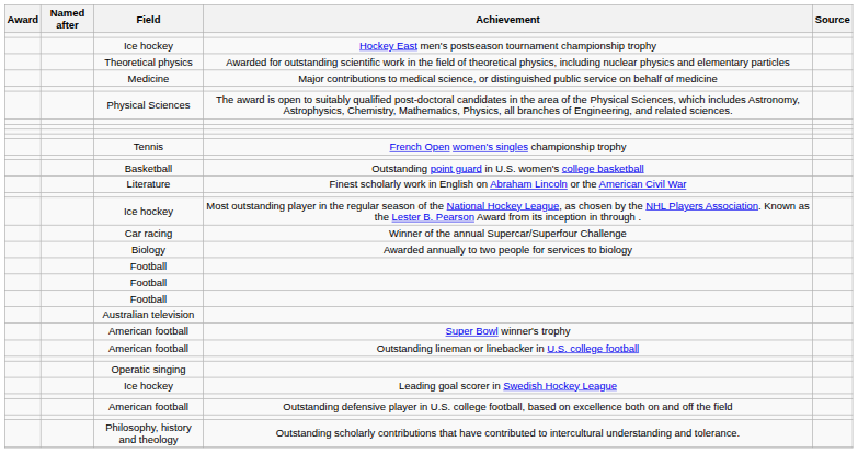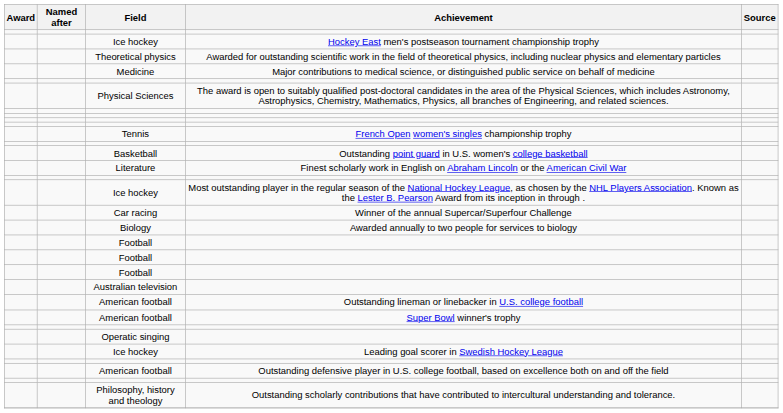rows swapped: Outstanding lineman or linebacker in U.S. college football <-> Super Bowl winner's trophy
